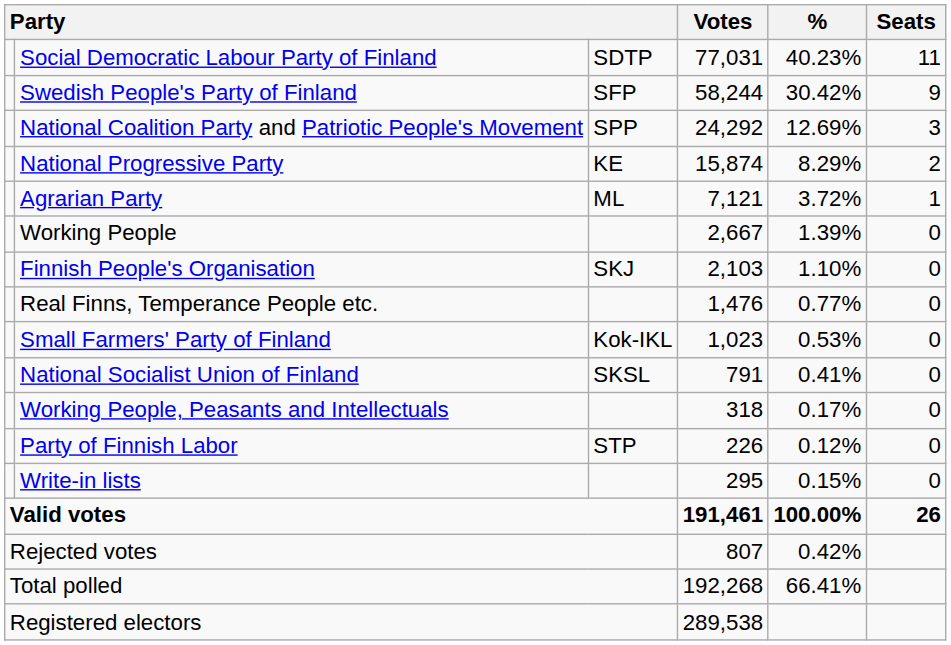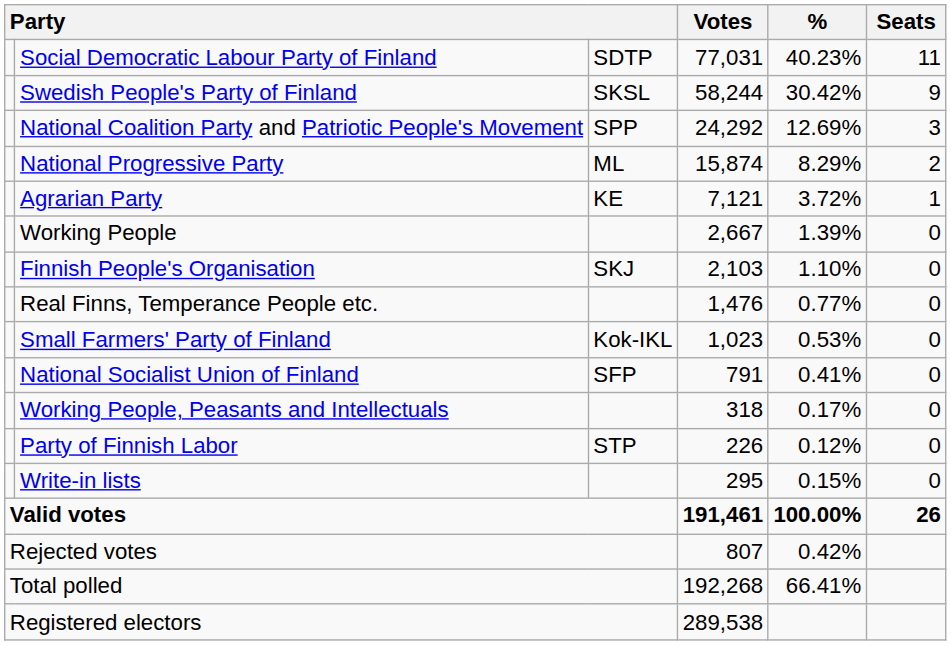Swedish People's Party of Finland | column 3: SFP -> SKSL
National Progressive Party | column 3: KE -> ML
Agrarian Party | column 3: ML -> KE
National Socialist Union of Finland | column 3: SKSL -> SFP
